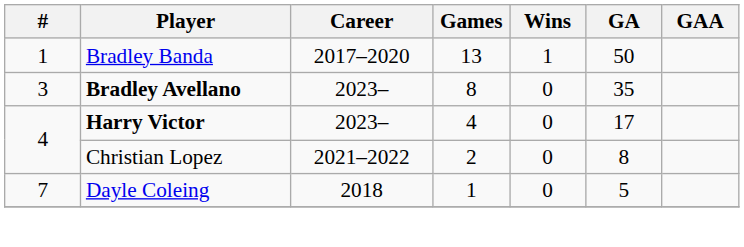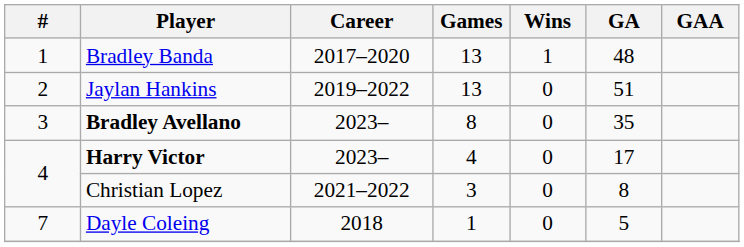Bradley Banda | GA: 50 -> 48
+ row: 2 | Jaylan Hankins | 2019–2022 | 13 | 0 | 51
Christian Lopez | Games: 2 -> 3
